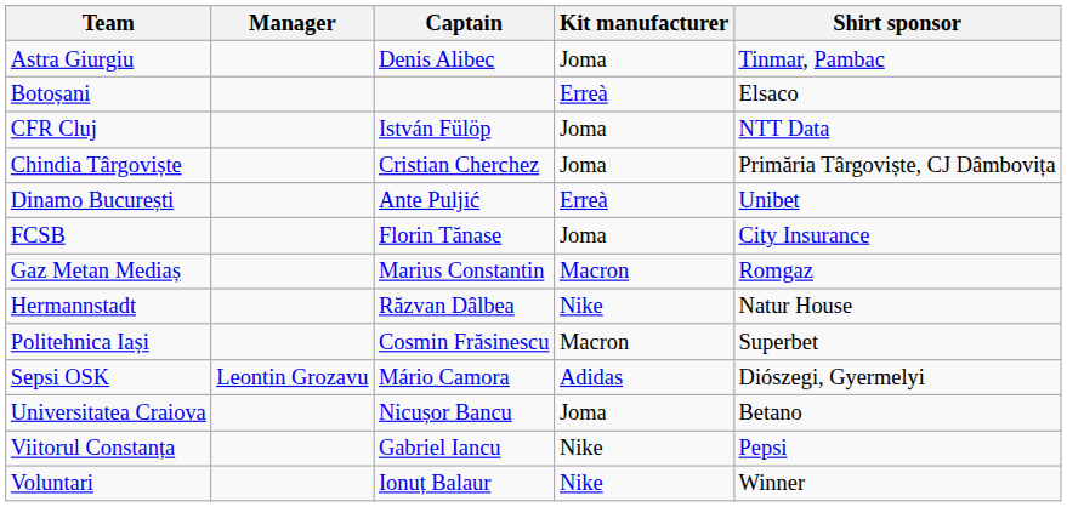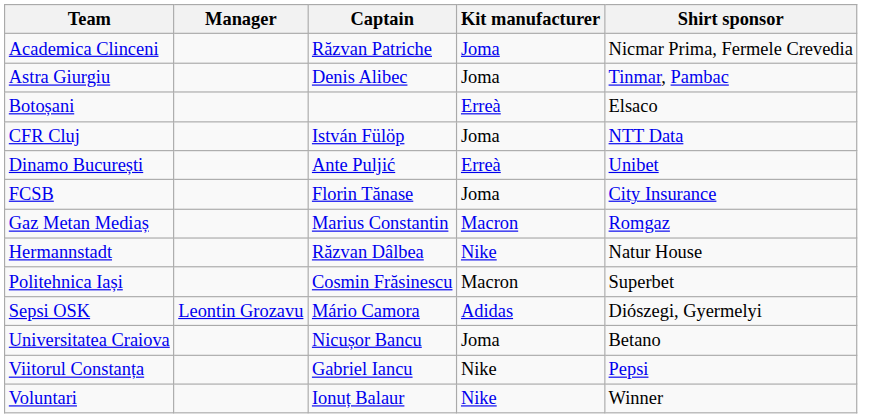+ row: Academica Clinceni | Răzvan Patriche | Joma | Nicmar Prima, Fermele Crevedia
- row: Chindia Târgoviște | Cristian Cherchez | Joma | Primăria Târgoviște, CJ Dâmbovița
